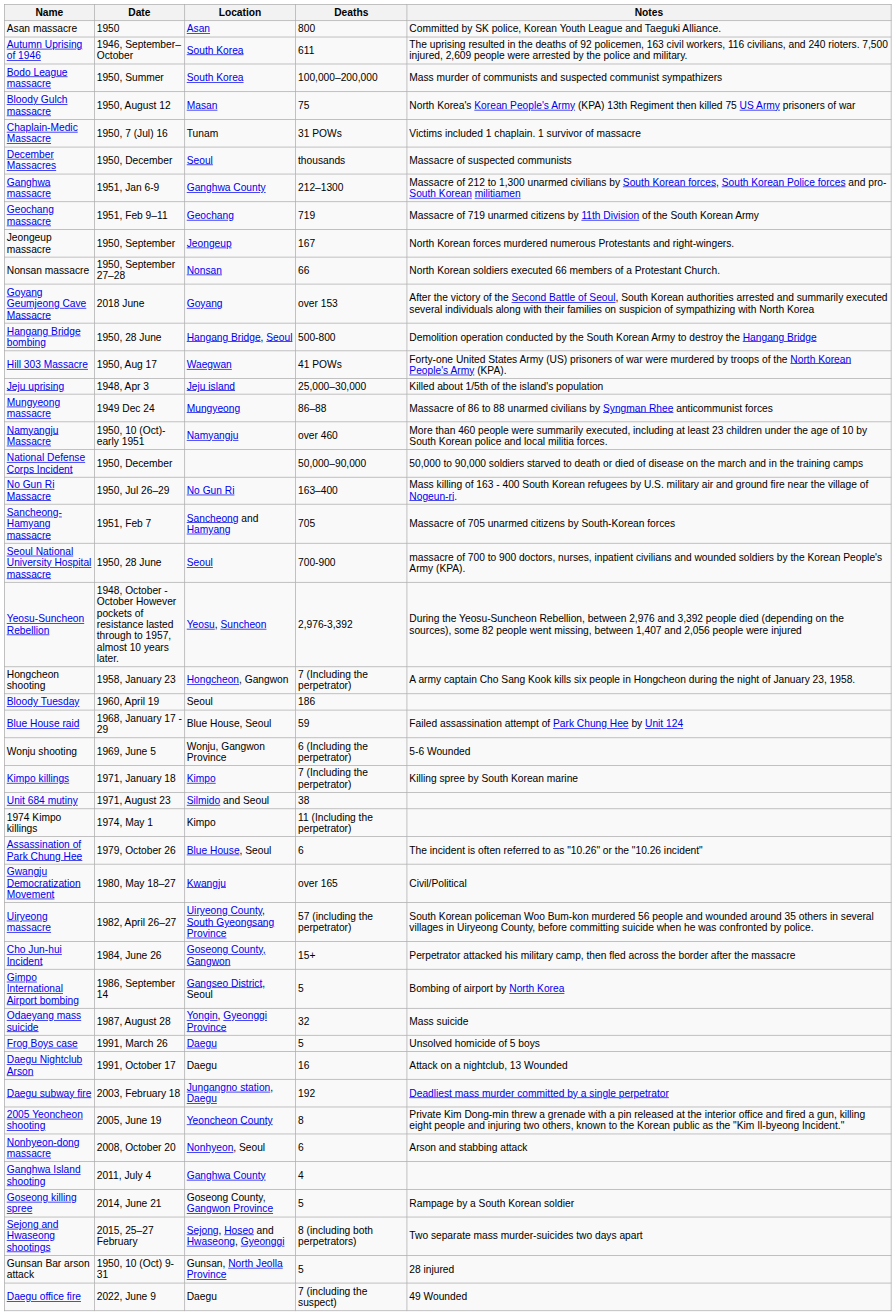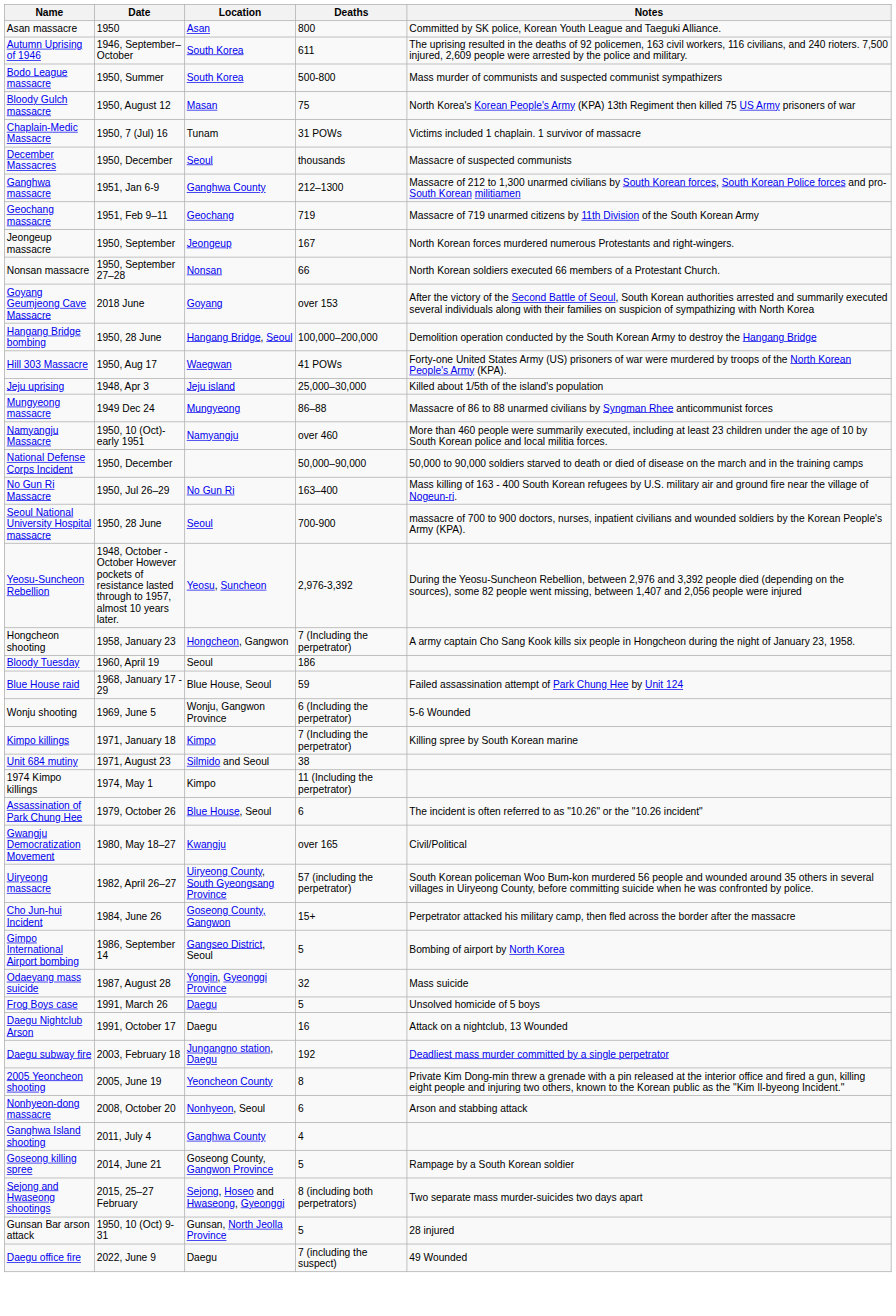Bodo League massacre | Deaths: 100,000–200,000 -> 500-800
Hangang Bridge bombing | Deaths: 500-800 -> 100,000–200,000
- row: Sancheong-Hamyang massacre | 1951, Feb 7 | Sancheong and Hamyang | 705 | Massacre of 705 unarmed citizens by South-Korean forces
